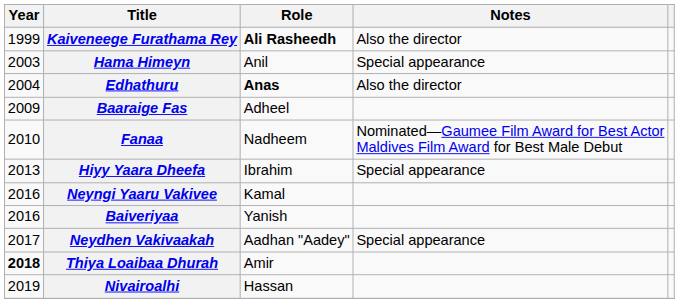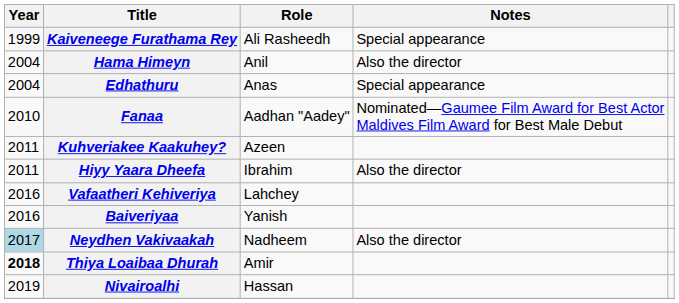Kaiveneege Furathama Rey | Role: bold -> normal
Kaiveneege Furathama Rey | Notes: Also the director -> Special appearance
Hama Himeyn | Year: 2003 -> 2004
Hama Himeyn | Notes: Special appearance -> Also the director
Edhathuru | Role: bold -> normal
Edhathuru | Notes: Also the director -> Special appearance
- row: 2009 | Baaraige Fas | Adheel
Fanaa | Role: Nadheem -> Aadhan "Aadey"
+ row: 2011 | Kuhveriakee Kaakuhey? | Azeen
Hiyy Yaara Dheefa | Year: 2013 -> 2011
Hiyy Yaara Dheefa | Notes: Special appearance -> Also the director
- row: 2016 | Neyngi Yaaru Vakivee | Kamal
+ row: 2016 | Vafaatheri Kehiveriya | Lahchey
Neydhen Vakivaakah | Year: no background -> lightblue background
Neydhen Vakivaakah | Role: Aadhan "Aadey" -> Nadheem
Neydhen Vakivaakah | Notes: Special appearance -> Also the director
